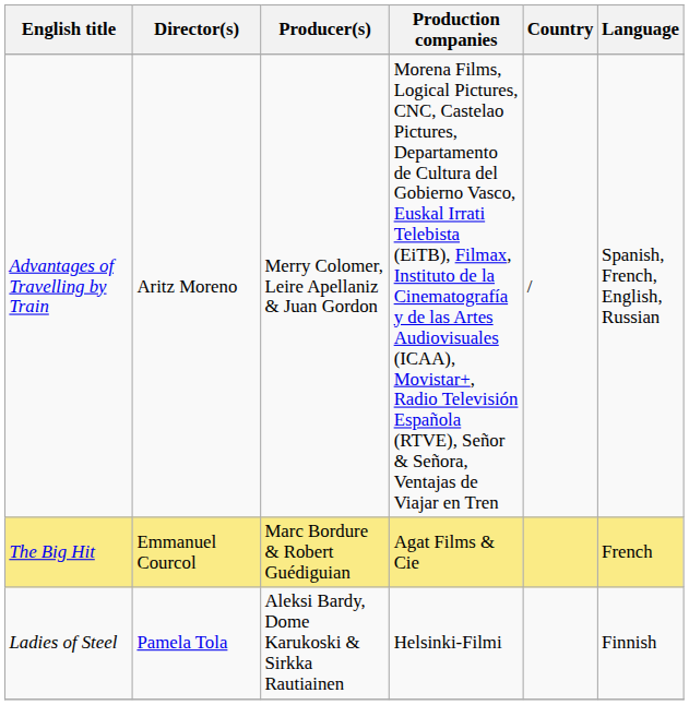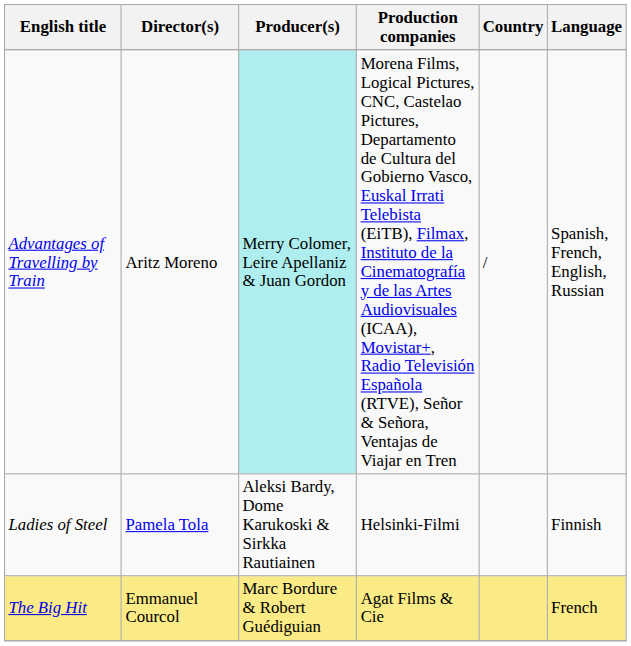Advantages of Travelling by Train | Producer(s): no background -> paleturquoise background
rows swapped: The Big Hit <-> Ladies of Steel
